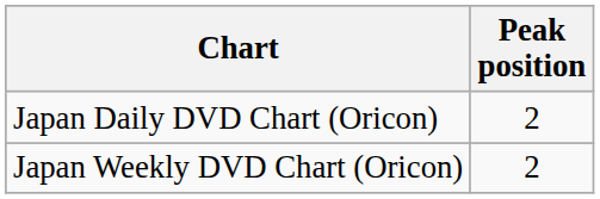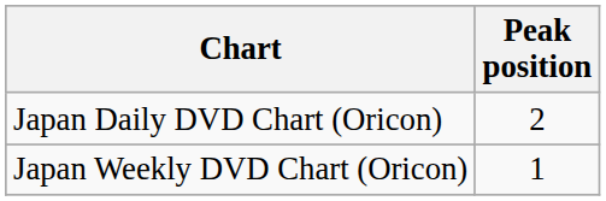Japan Weekly DVD Chart (Oricon) | Peak position: 2 -> 1
